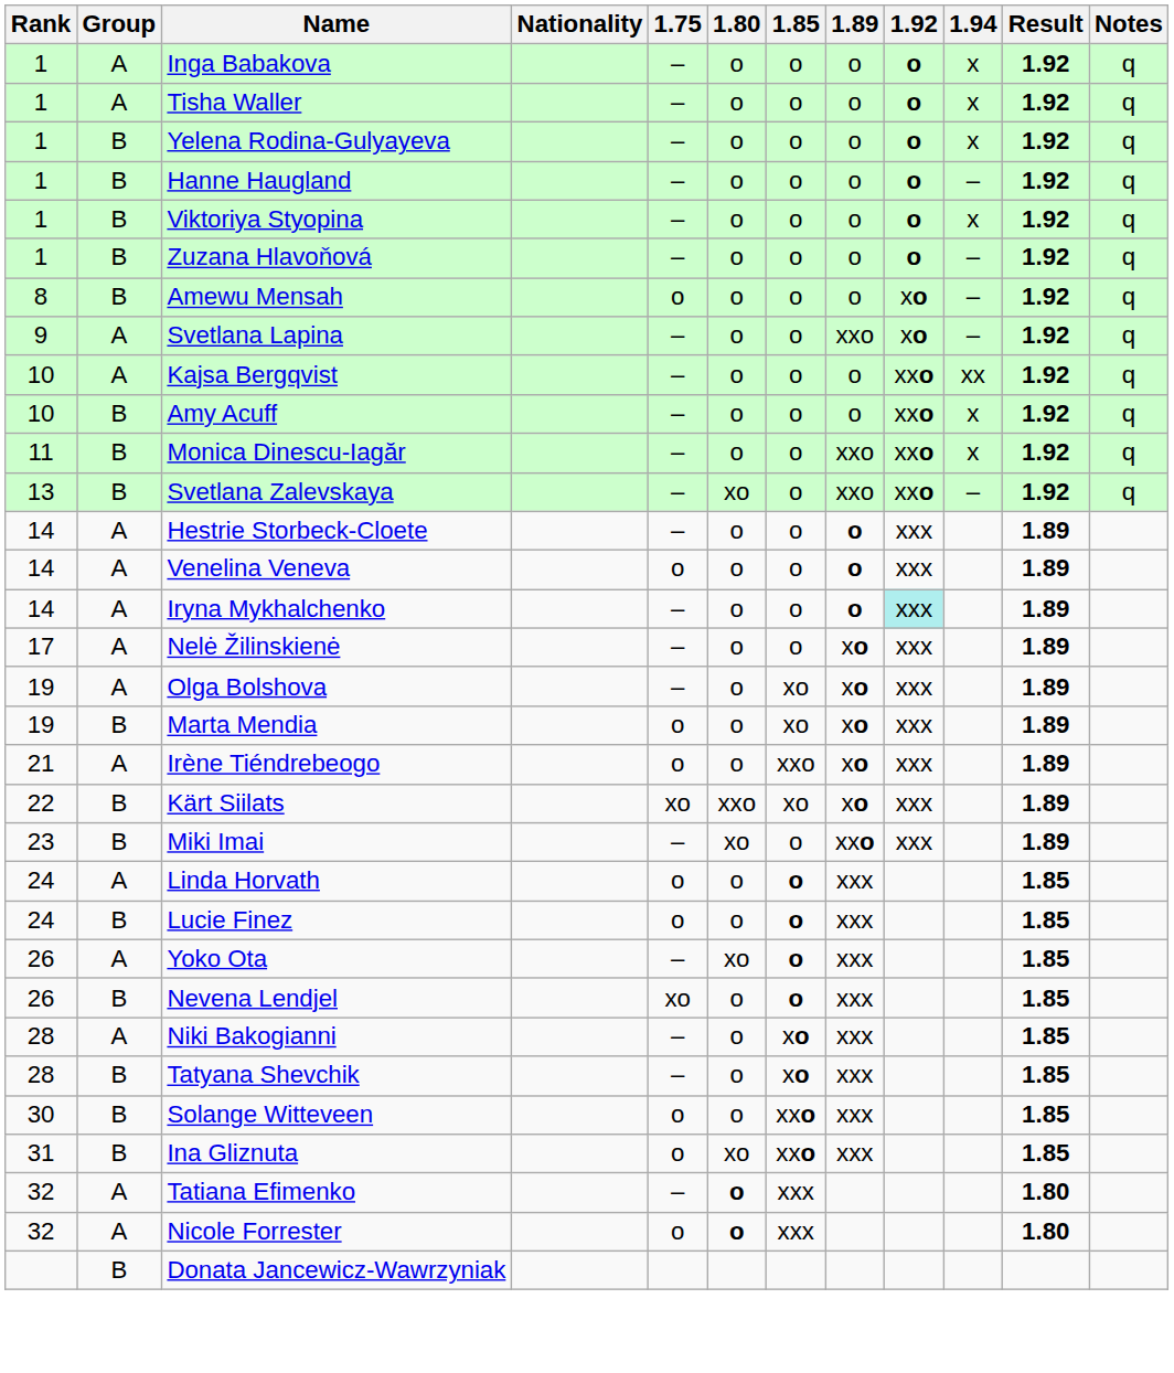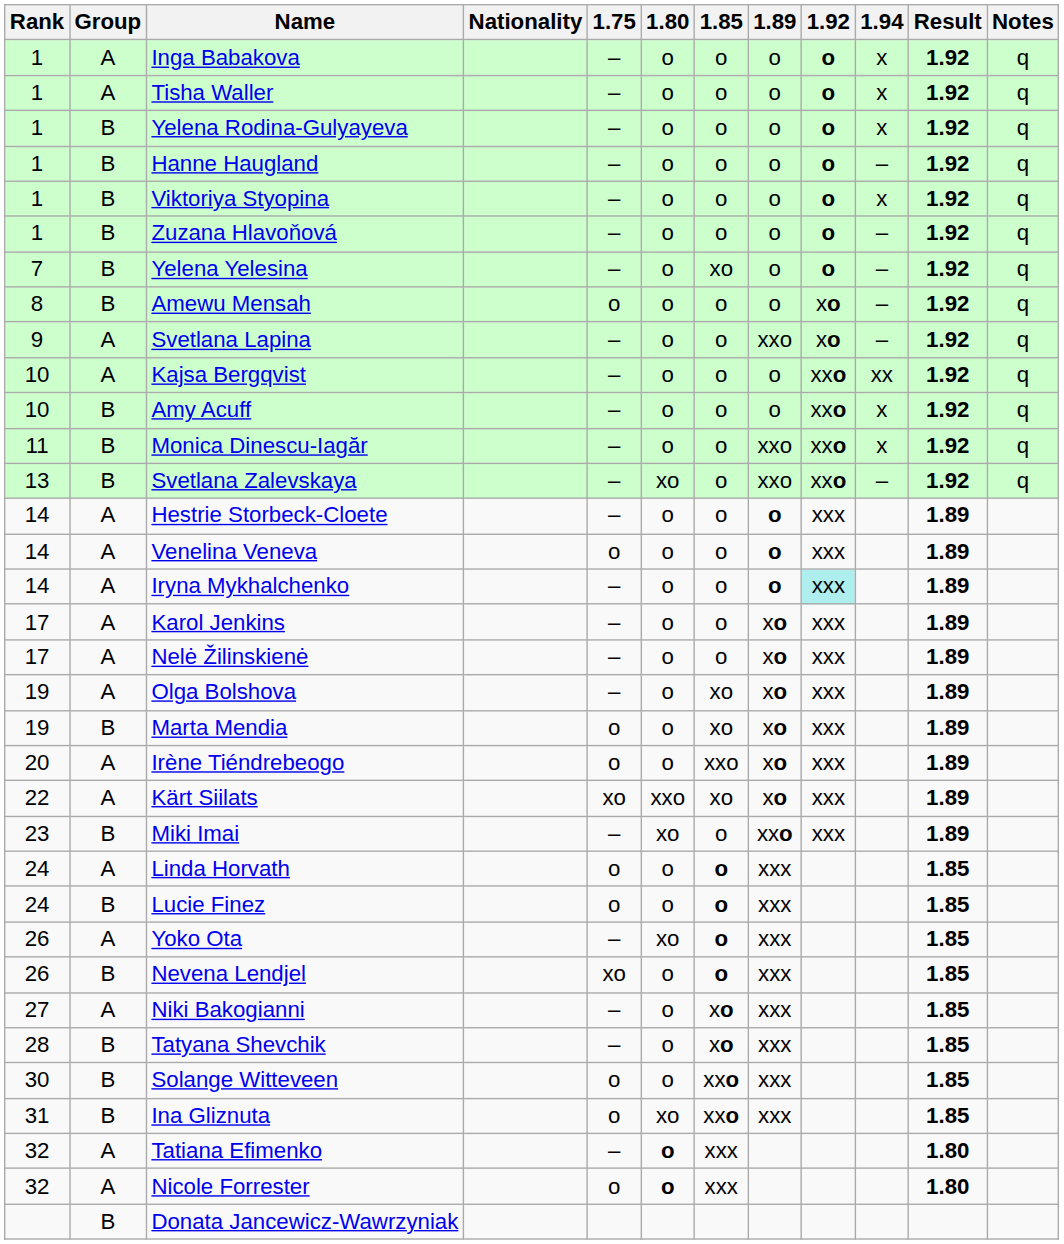+ row: 7 | B | Yelena Yelesina | – | o | xo | o | o | – | 1.92 | q
+ row: 17 | A | Karol Jenkins | – | o | o | xo | xxx | 1.89
Irène Tiéndrebeogo | Rank: 21 -> 20
Kärt Siilats | Group: B -> A
Niki Bakogianni | Rank: 28 -> 27
